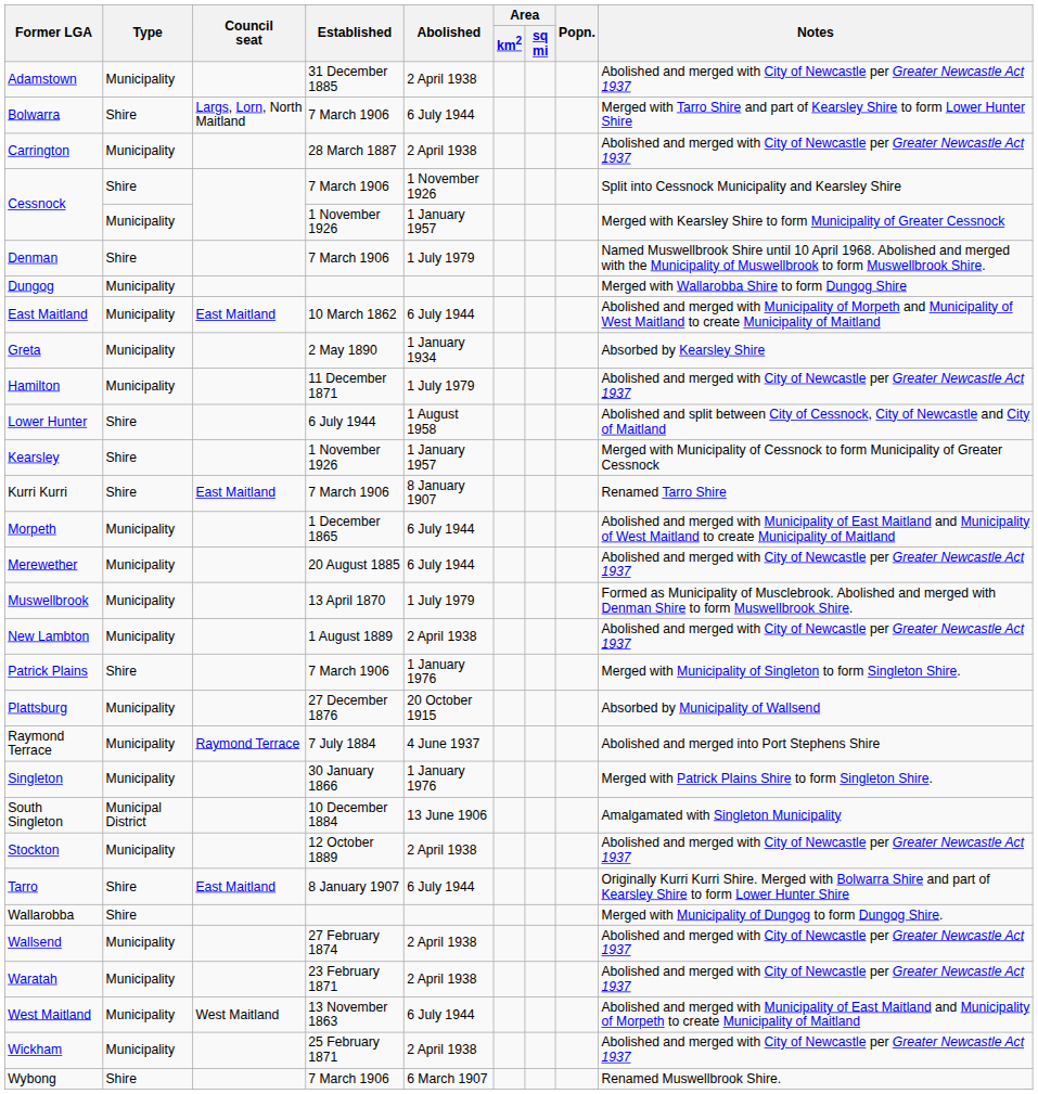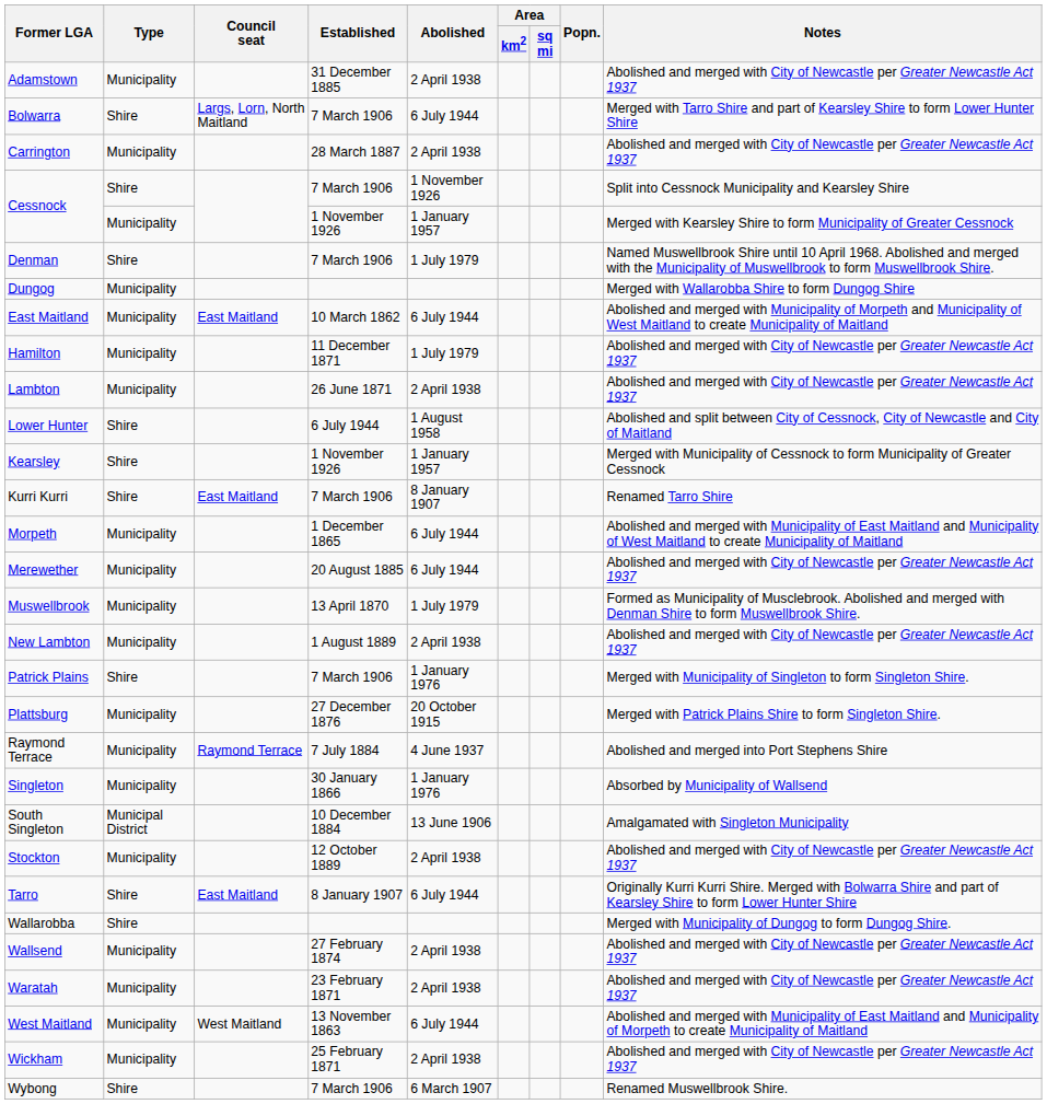- row: Greta | Municipality | 2 May 1890 | 1 January 1934 | Absorbed by Kearsley Shire
+ row: Lambton | Municipality | 26 June 1871 | 2 April 1938 | Abolished and merged with City of Newcastle per Greater Newcastle Act 1937
Plattsburg | Notes: Absorbed by Municipality of Wallsend -> Merged with Patrick Plains Shire to form Singleton Shire.
Singleton | Notes: Merged with Patrick Plains Shire to form Singleton Shire. -> Absorbed by Municipality of Wallsend
